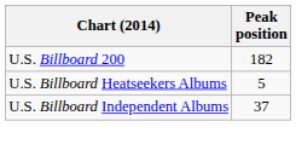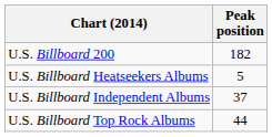+ row: U.S. Billboard Top Rock Albums | 44
